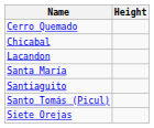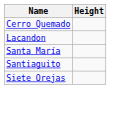- row: Chicabal
- row: Santo Tomás (Picul)
